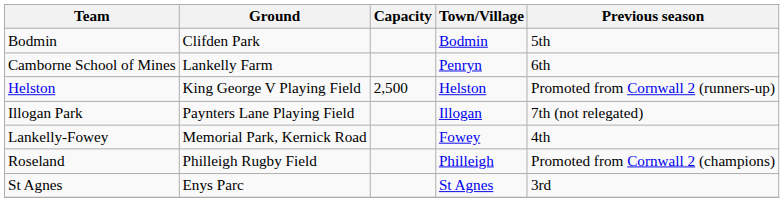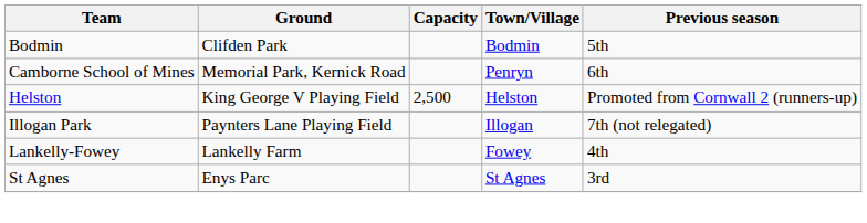Camborne School of Mines | Ground: Lankelly Farm -> Memorial Park, Kernick Road
Lankelly-Fowey | Ground: Memorial Park, Kernick Road -> Lankelly Farm
- row: Roseland | Philleigh Rugby Field | Philleigh | Promoted from Cornwall 2 (champions)
